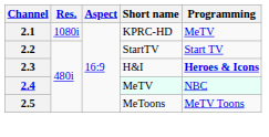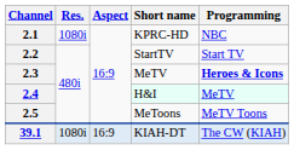2.1 | Programming: MeTV -> NBC
2.3 | Short name: H&I -> MeTV
2.4 | Short name: MeTV -> H&I
2.4 | Programming: NBC -> MeTV
+ row: 39.1 | 1080i | 16:9 | KIAH-DT | The CW (KIAH)
